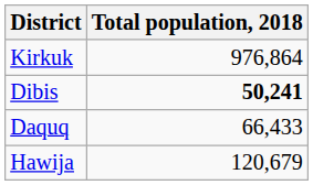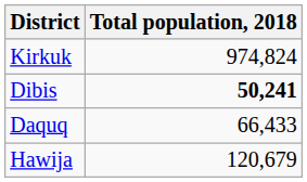Kirkuk | Total population, 2018: 976,864 -> 974,824
